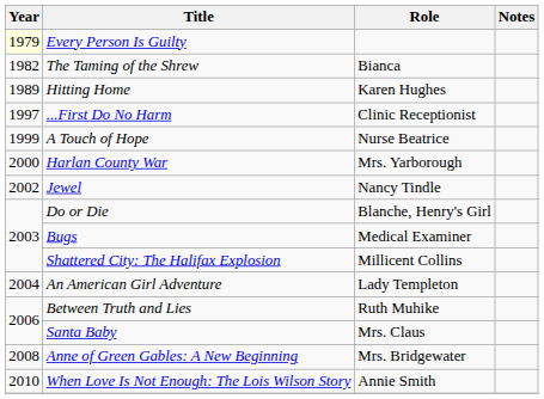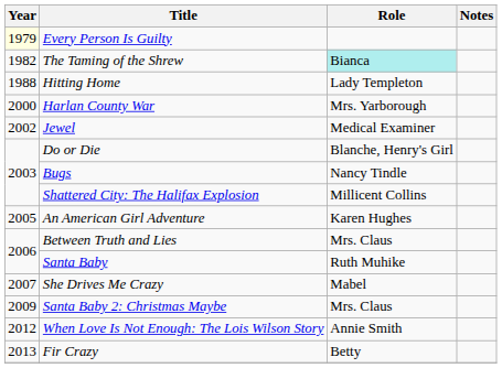The Taming of the Shrew | Role: no background -> paleturquoise background
Hitting Home | Year: 1989 -> 1988
Hitting Home | Role: Karen Hughes -> Lady Templeton
- row: 1997 | ...First Do No Harm | Clinic Receptionist
- row: 1999 | A Touch of Hope | Nurse Beatrice
Jewel | Role: Nancy Tindle -> Medical Examiner
Bugs | Role: Medical Examiner -> Nancy Tindle
An American Girl Adventure | Year: 2004 -> 2005
An American Girl Adventure | Role: Lady Templeton -> Karen Hughes
Between Truth and Lies | Role: Ruth Muhike -> Mrs. Claus
Santa Baby | Role: Mrs. Claus -> Ruth Muhike
+ row: 2007 | She Drives Me Crazy | Mabel
- row: 2008 | Anne of Green Gables: A New Beginning | Mrs. Bridgewater
+ row: 2009 | Santa Baby 2: Christmas Maybe | Mrs. Claus
When Love Is Not Enough: The Lois Wilson Story | Year: 2010 -> 2012
+ row: 2013 | Fir Crazy | Betty
